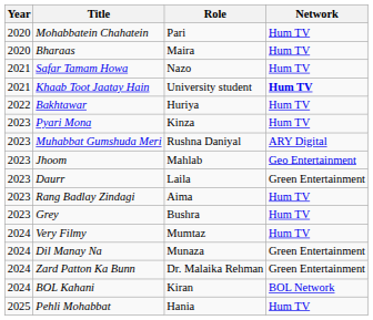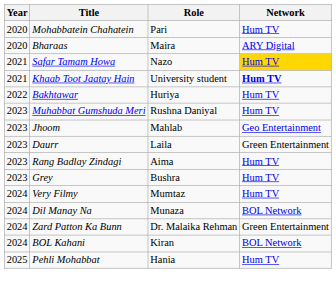Bharaas | Network: Hum TV -> ARY Digital
Safar Tamam Howa | Network: no background -> gold background
- row: 2023 | Pyari Mona | Kinza | Hum TV
Muhabbat Gumshuda Meri | Network: ARY Digital -> Hum TV
Dil Manay Na | Network: Green Entertainment -> BOL Network
